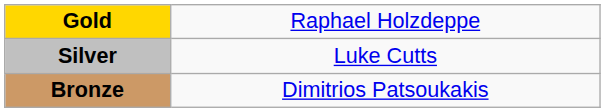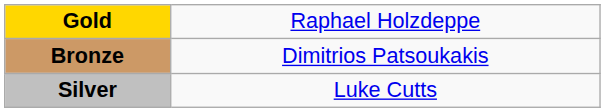rows swapped: Silver <-> Bronze
